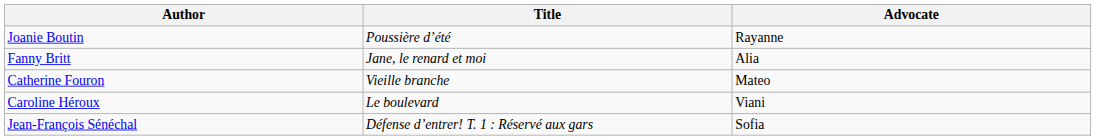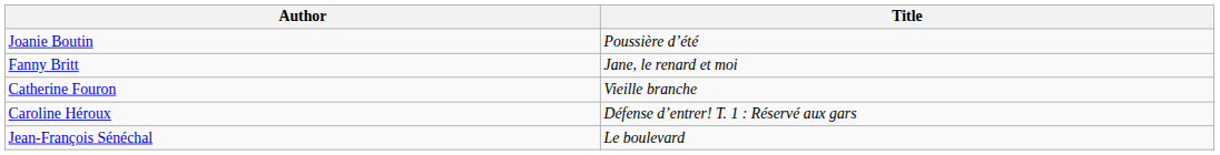- column: Advocate | Rayanne | Alia | Mateo | Viani | Sofia
Caroline Héroux | Title: Le boulevard -> Défense d’entrer! T. 1 : Réservé aux gars
Jean-François Sénéchal | Title: Défense d’entrer! T. 1 : Réservé aux gars -> Le boulevard
